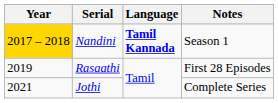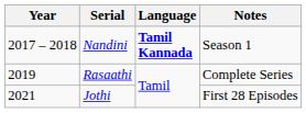Nandini | Year: gold background -> no background
Rasaathi | Notes: First 28 Episodes -> Complete Series
Jothi | Notes: Complete Series -> First 28 Episodes
